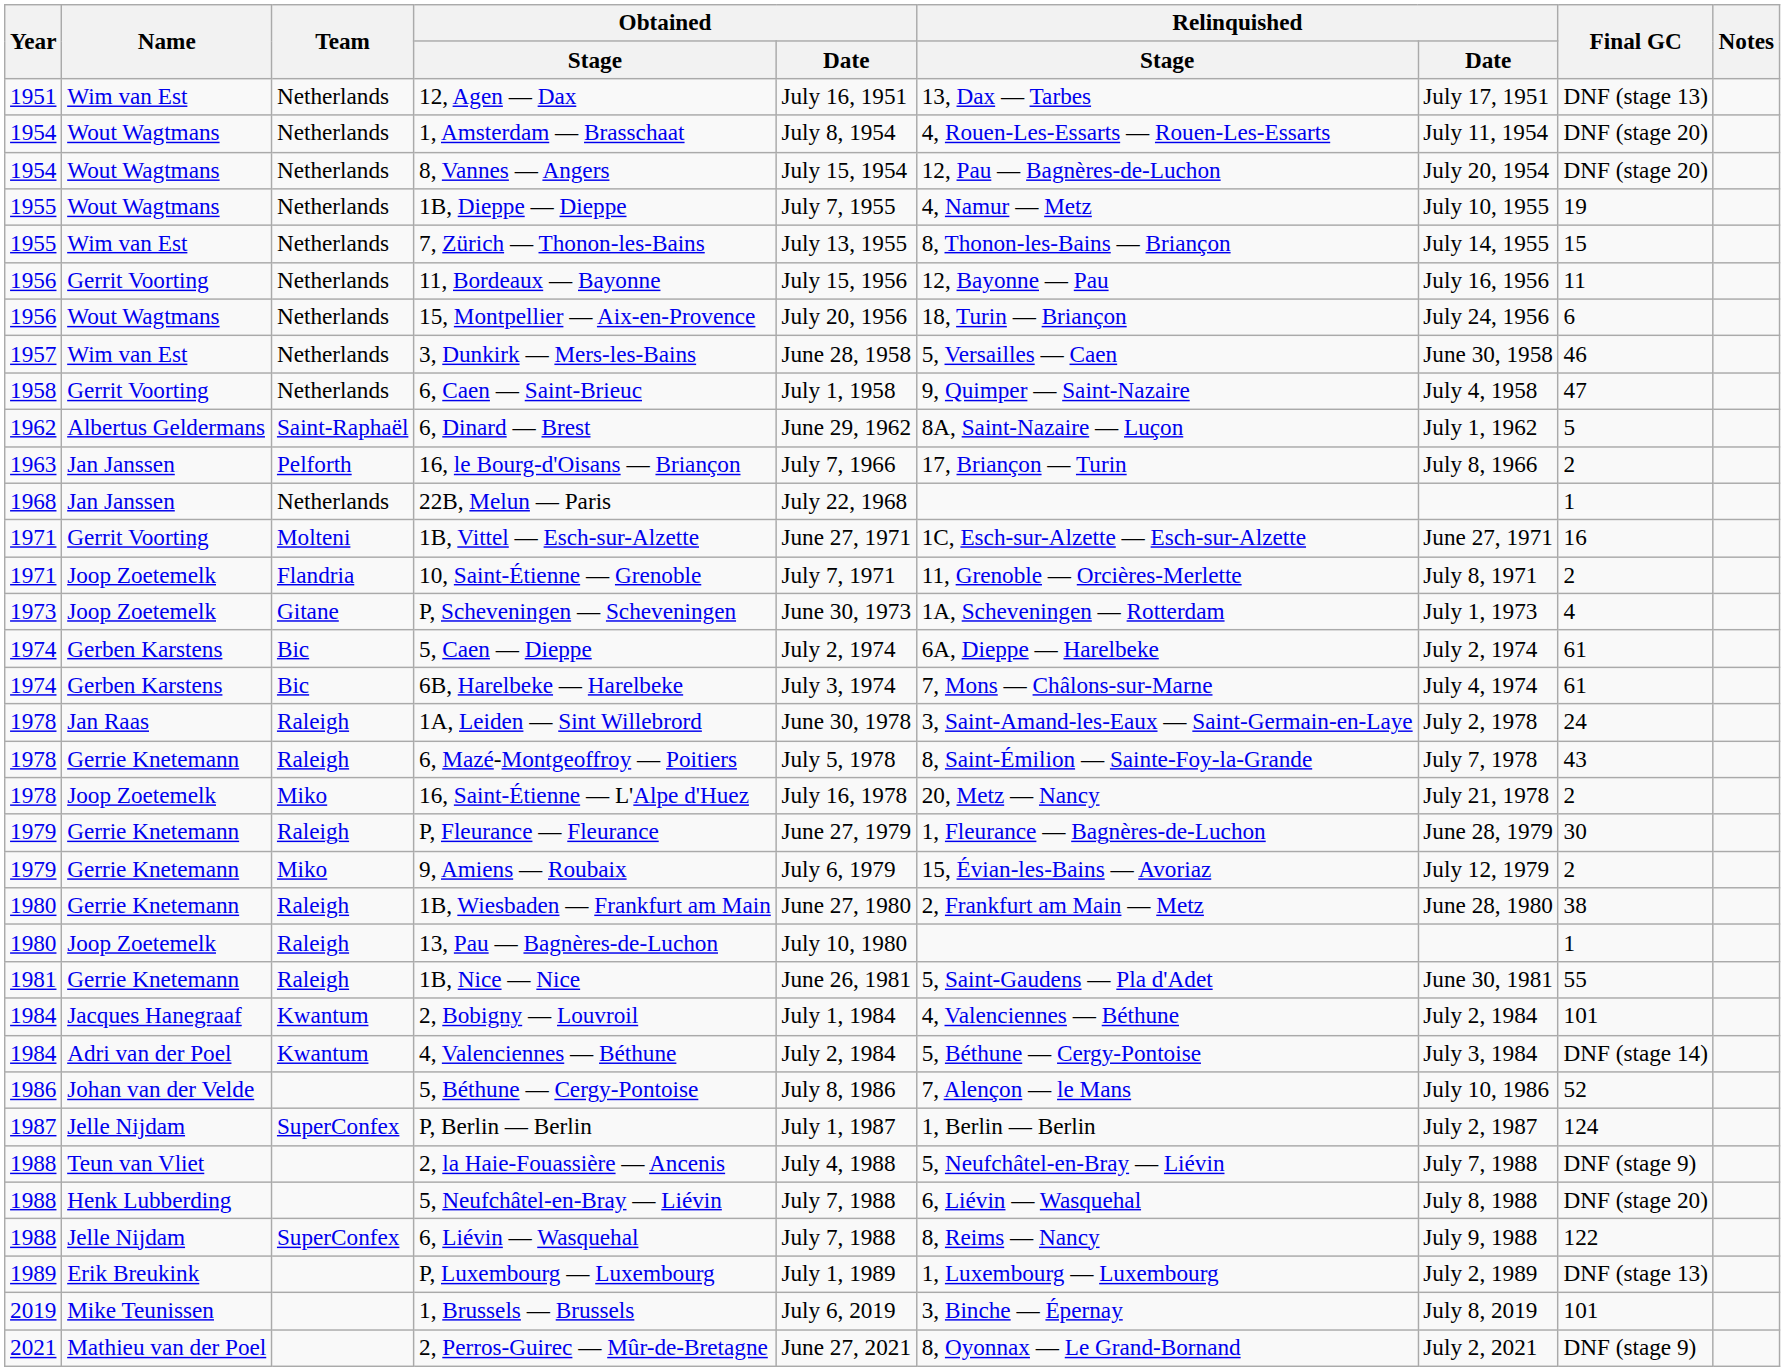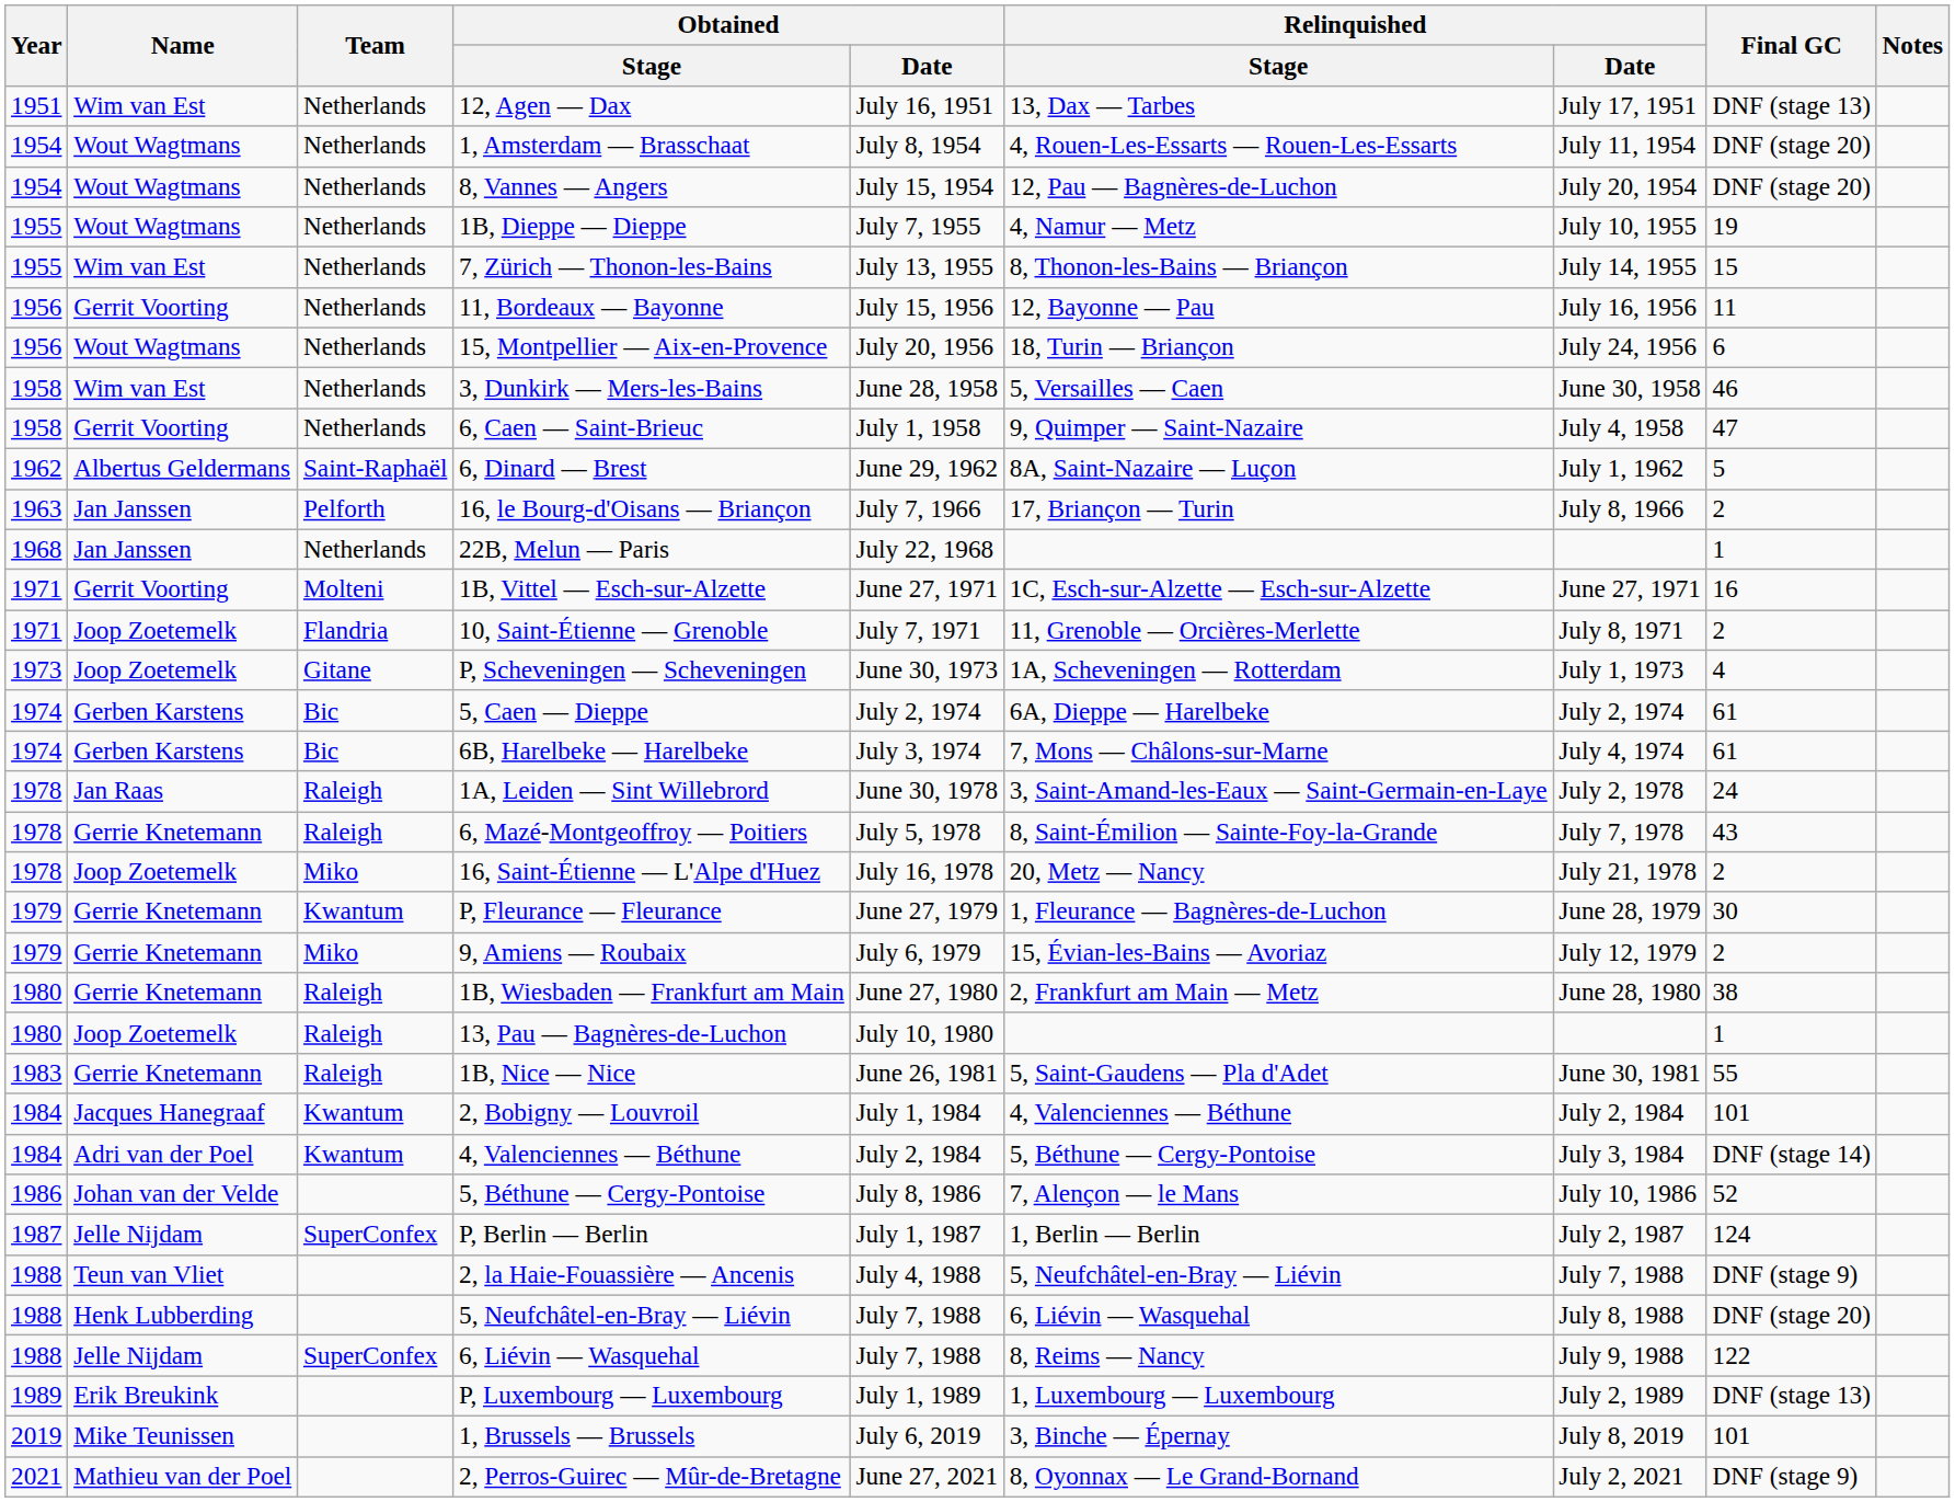3, Dunkirk — Mers-les-Bains | Year: 1957 -> 1958
P, Fleurance — Fleurance | Team: Raleigh -> Kwantum
1B, Nice — Nice | Year: 1981 -> 1983
